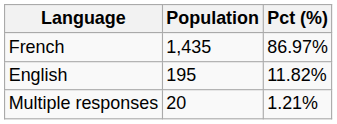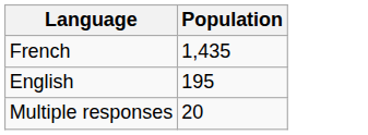- column: Pct (%) | 86.97% | 11.82% | 1.21%
